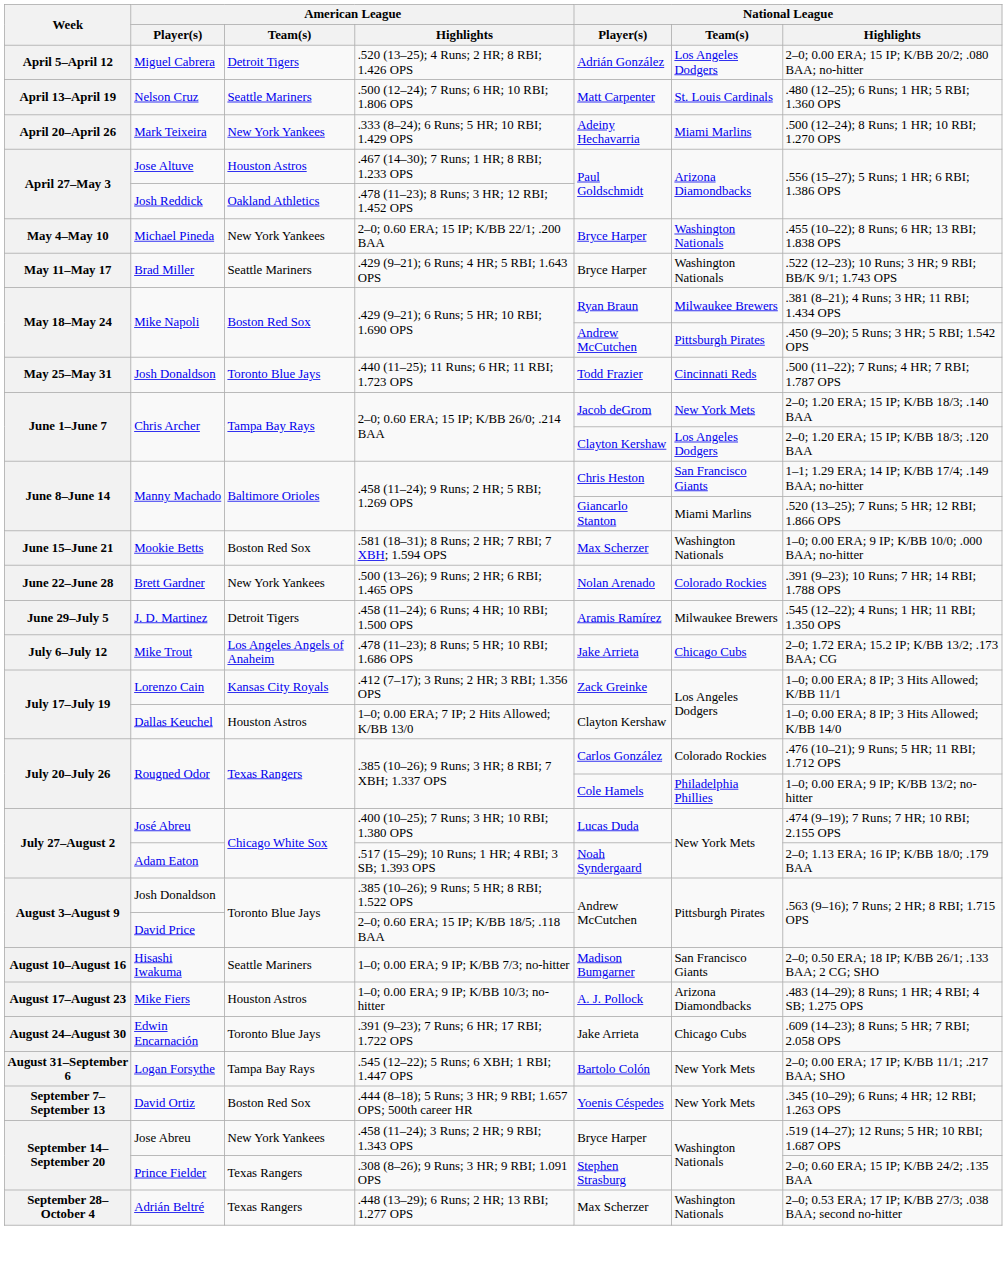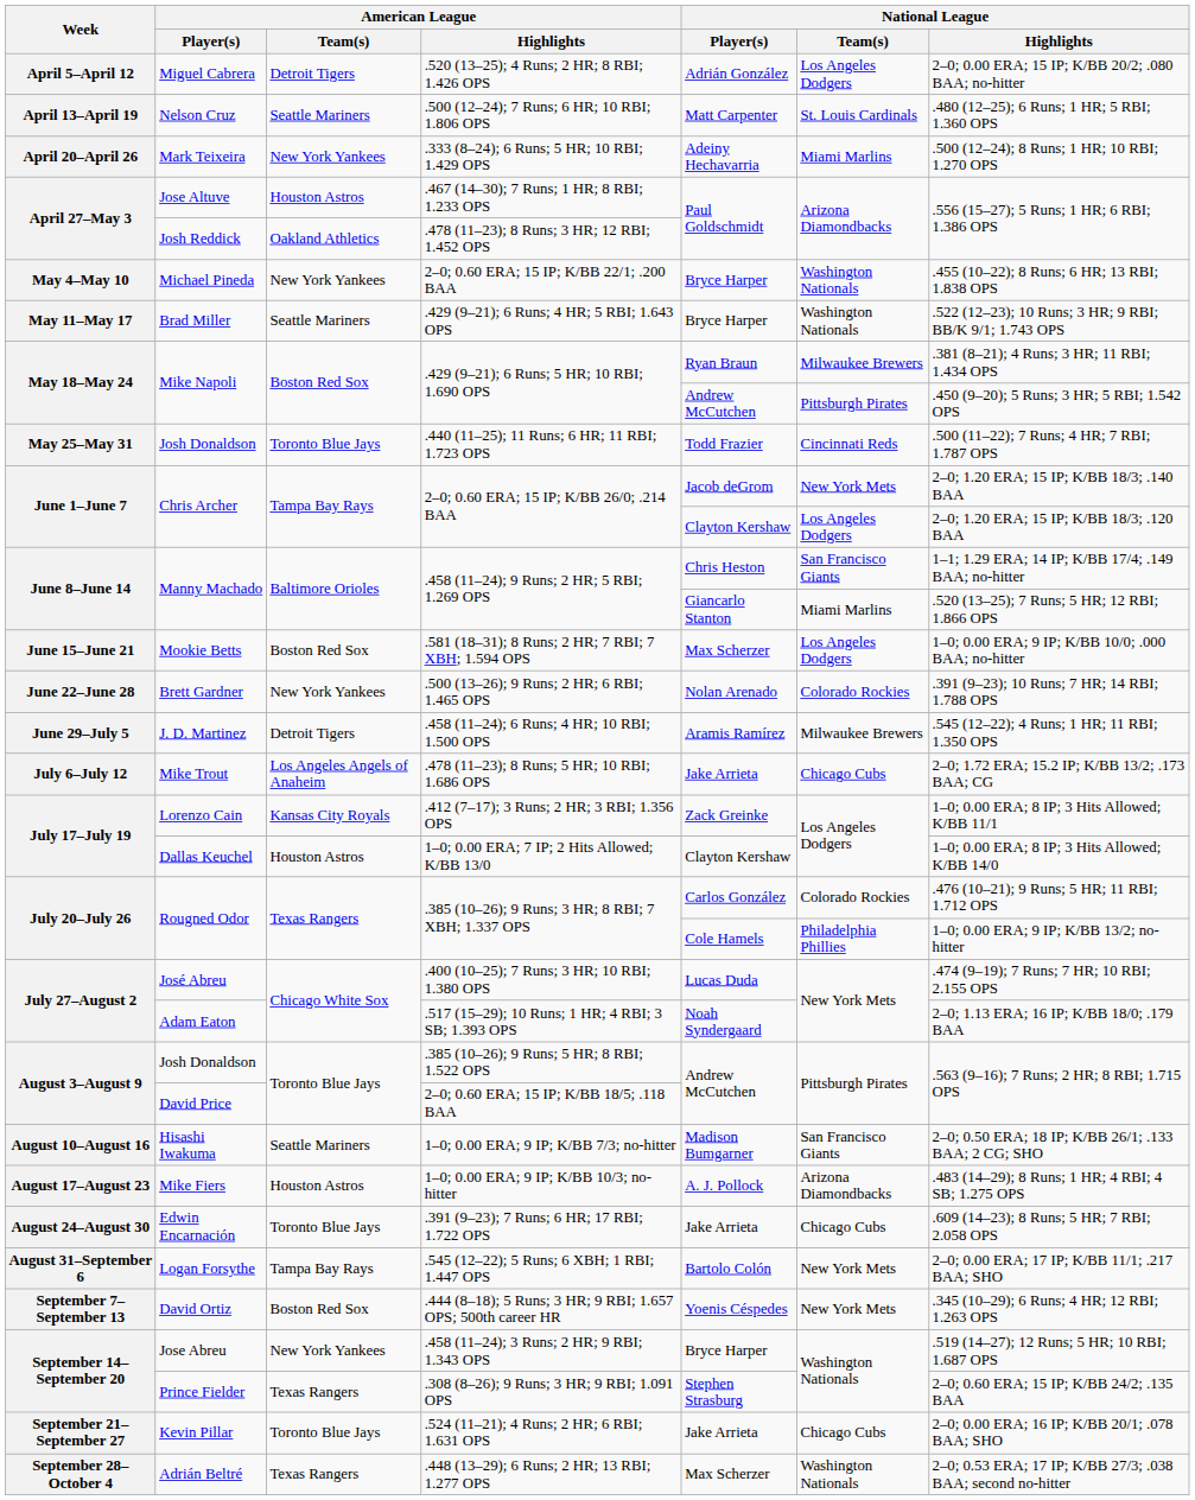.581 (18–31); 8 Runs; 2 HR; 7 RBI; 7 XBH; 1.594 OPS | National League / Team(s): Washington Nationals -> Los Angeles Dodgers
+ row: September 21–September 27 | Kevin Pillar | Toronto Blue Jays | .524 (11–21); 4 Runs; 2 HR; 6 RBI; 1.631 OPS | Jake Arrieta | Chicago Cubs | 2–0; 0.00 ERA; 16 IP; K/BB 20/1; .078 BAA; SHO
